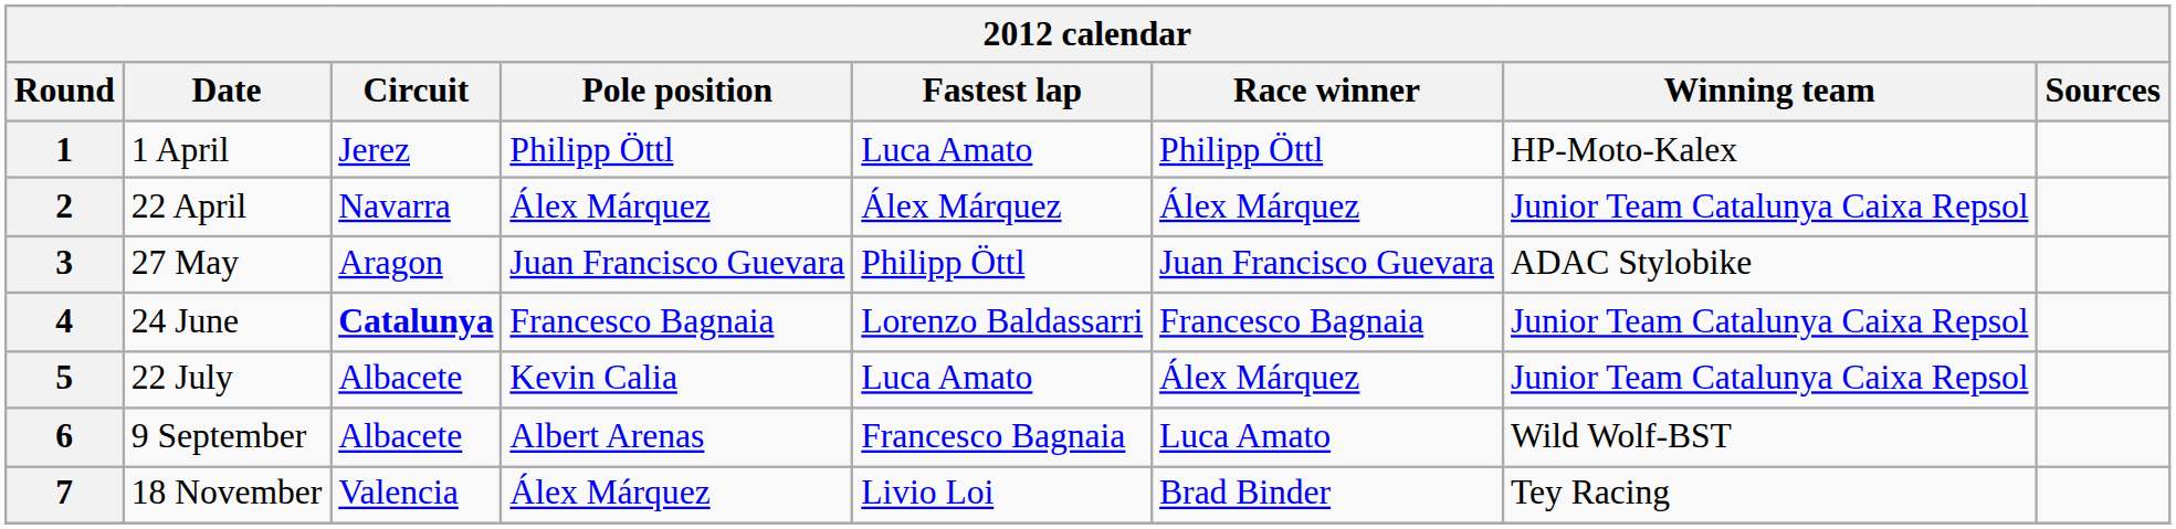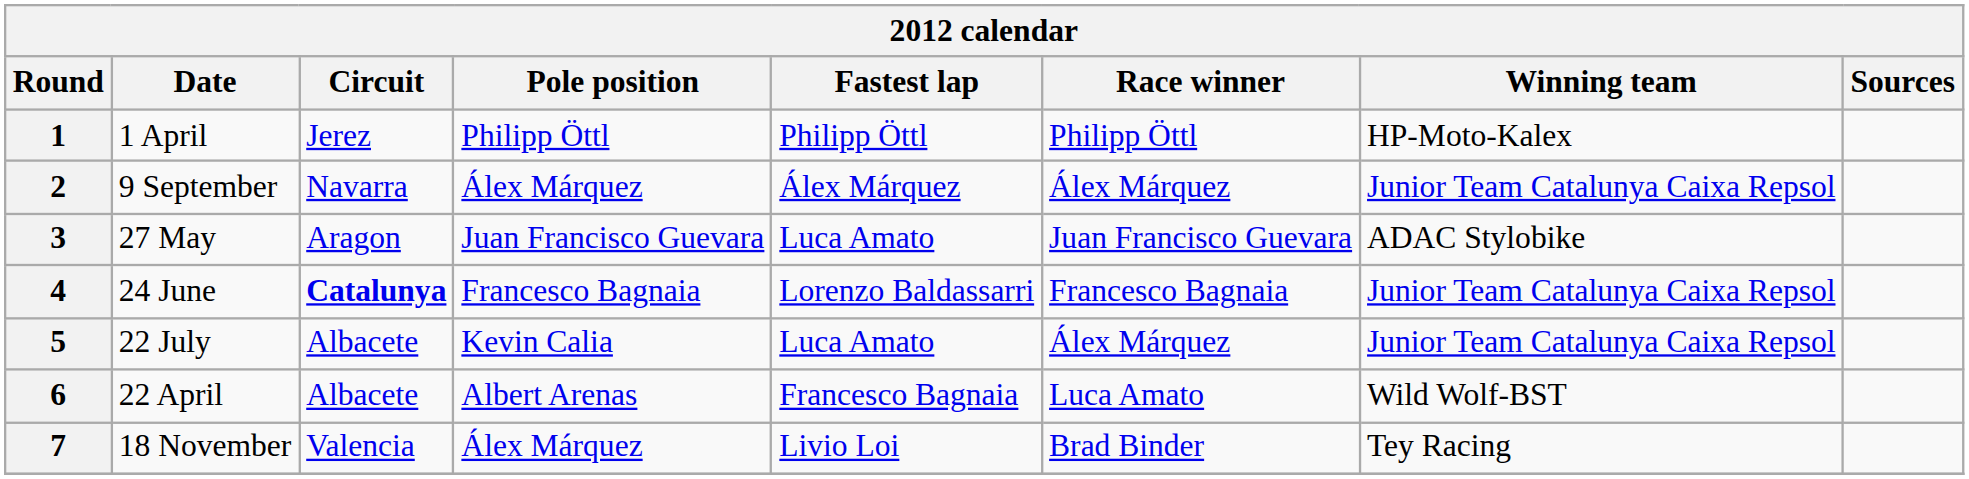1 | Fastest lap: Luca Amato -> Philipp Öttl
2 | Date: 22 April -> 9 September
3 | Fastest lap: Philipp Öttl -> Luca Amato
6 | Date: 9 September -> 22 April
